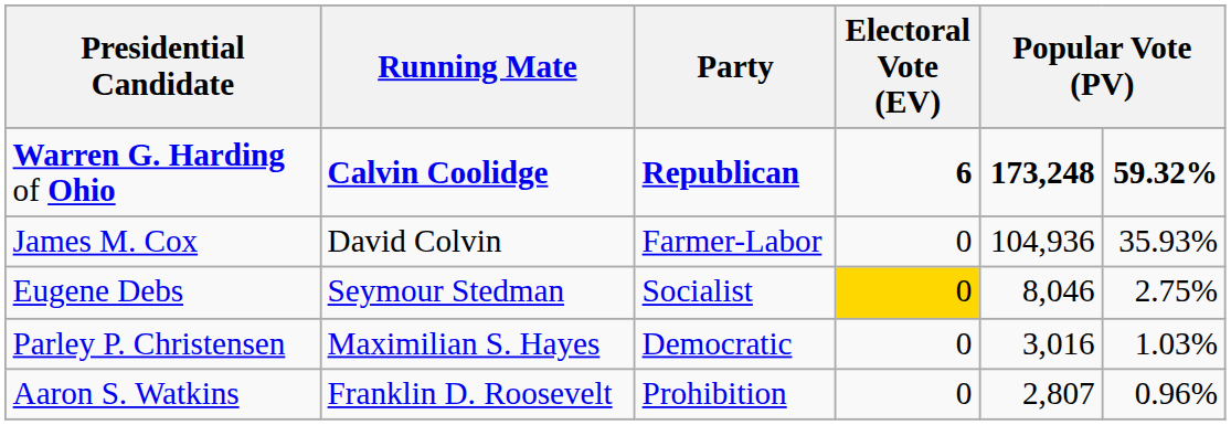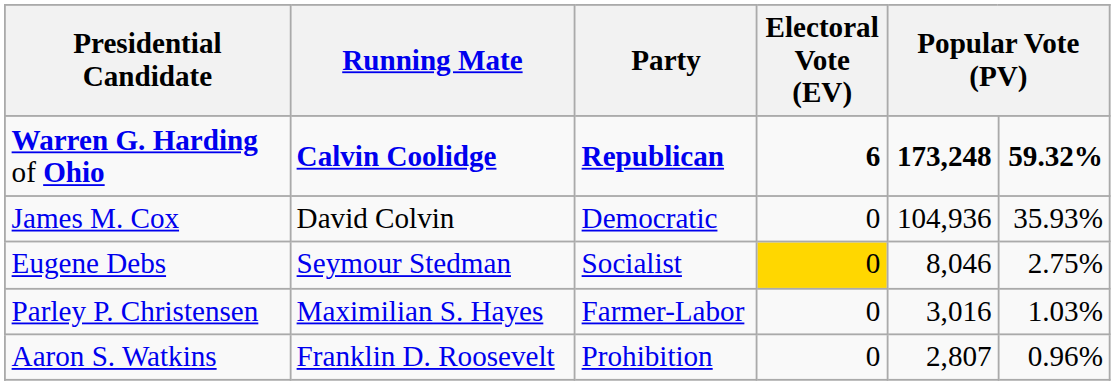James M. Cox | Party: Farmer-Labor -> Democratic
Parley P. Christensen | Party: Democratic -> Farmer-Labor
